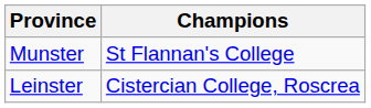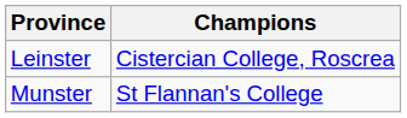rows swapped: Leinster <-> Munster
